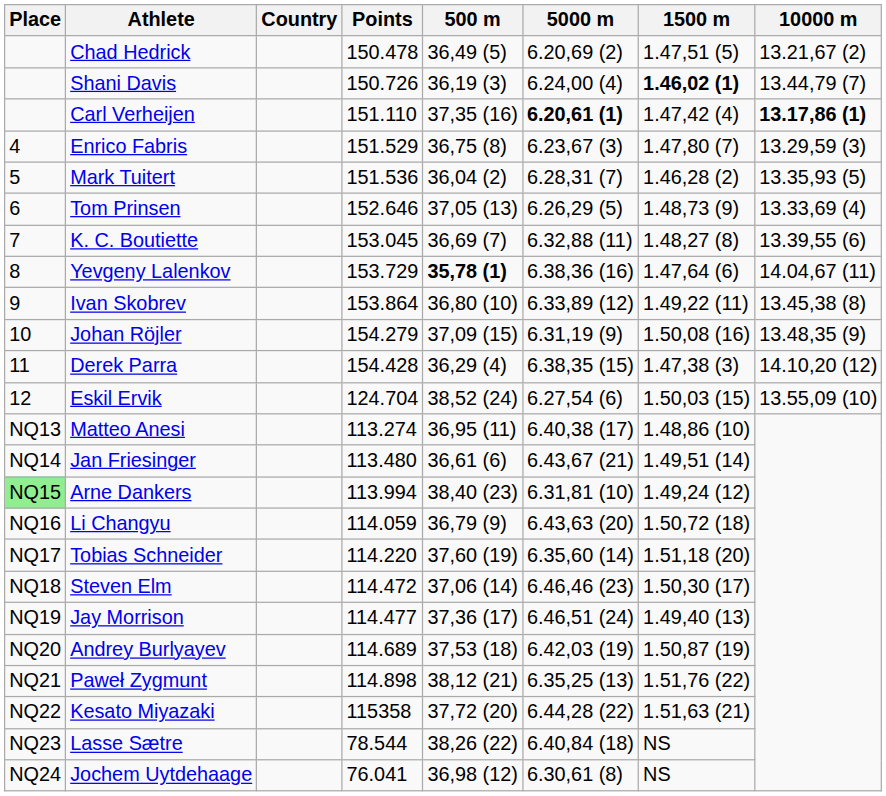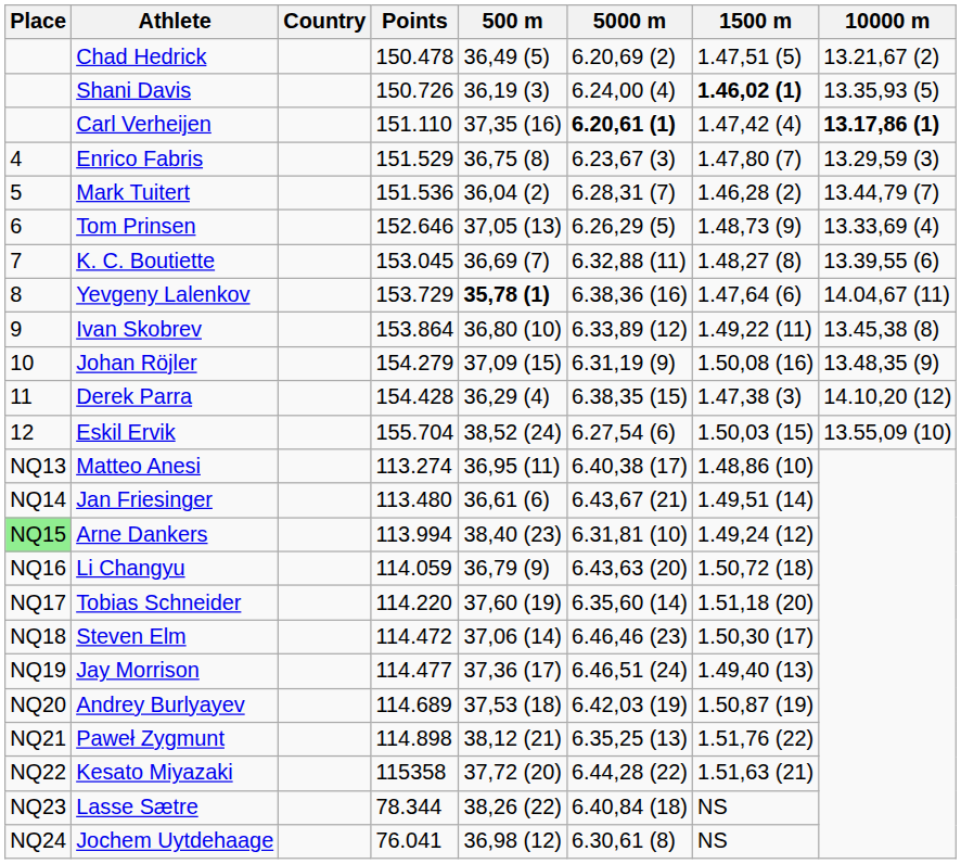Shani Davis | 10000 m: 13.44,79 (7) -> 13.35,93 (5)
Mark Tuitert | 10000 m: 13.35,93 (5) -> 13.44,79 (7)
Eskil Ervik | Points: 124.704 -> 155.704
Lasse Sætre | Points: 78.544 -> 78.344
